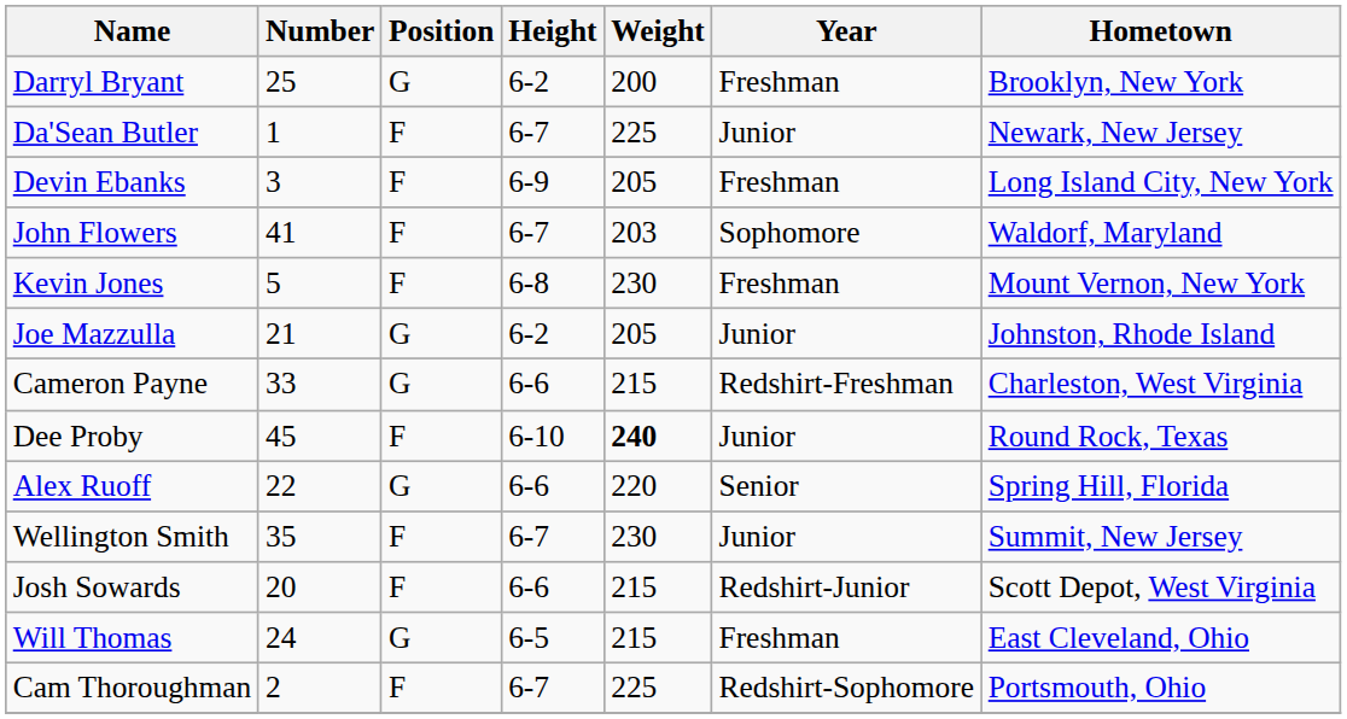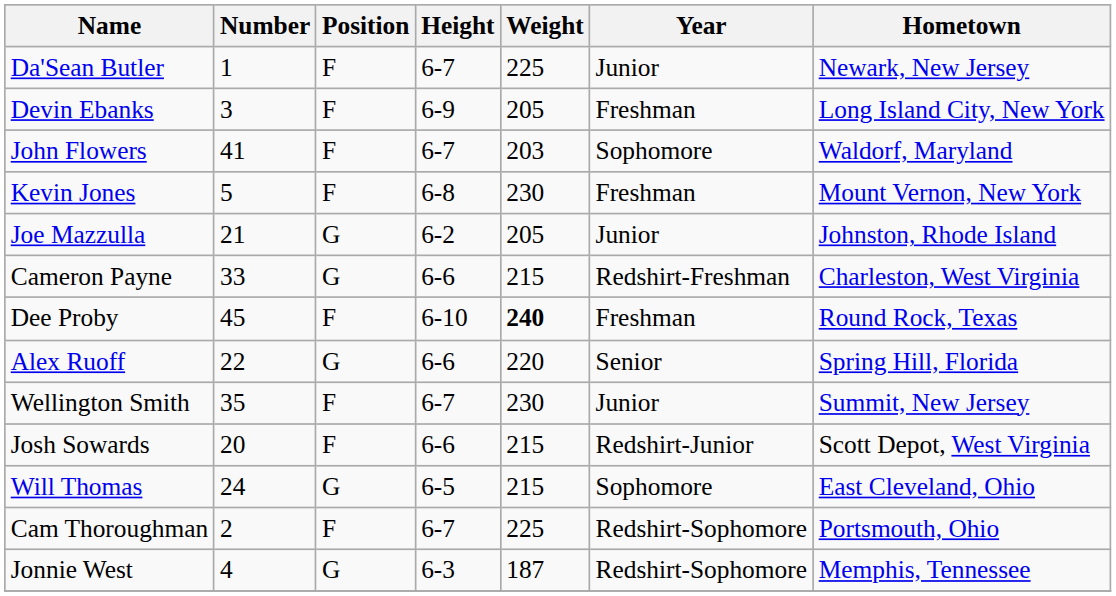- row: Darryl Bryant | 25 | G | 6-2 | 200 | Freshman | Brooklyn, New York
Dee Proby | Year: Junior -> Freshman
Will Thomas | Year: Freshman -> Sophomore
+ row: Jonnie West | 4 | G | 6-3 | 187 | Redshirt-Sophomore | Memphis, Tennessee
